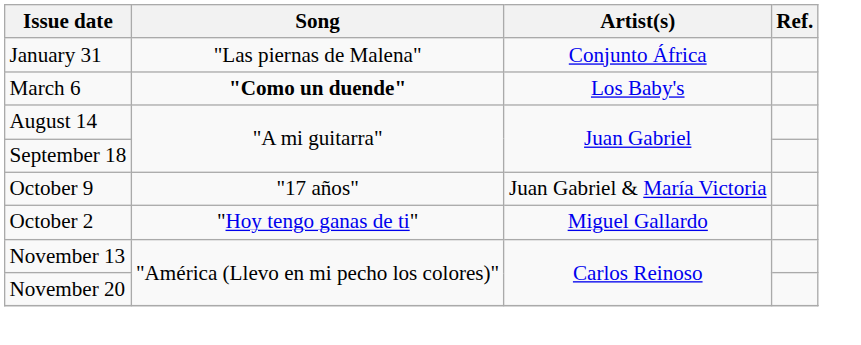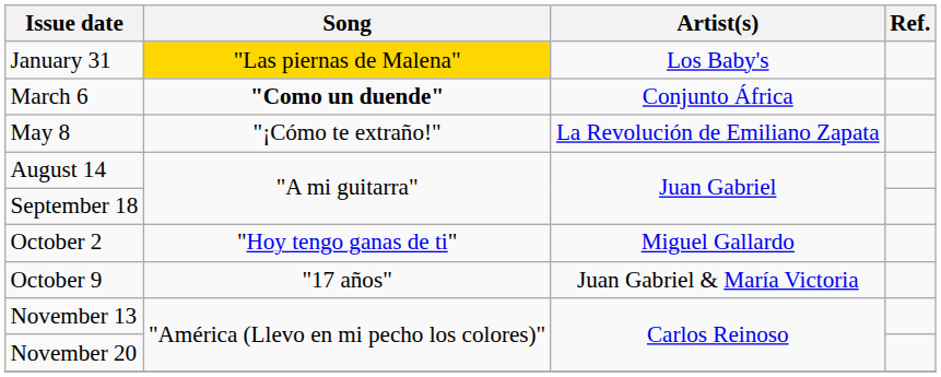January 31 | Song: no background -> gold background
January 31 | Artist(s): Conjunto África -> Los Baby's
March 6 | Artist(s): Los Baby's -> Conjunto África
+ row: May 8 | "¡Cómo te extraño!" | La Revolución de Emiliano Zapata
rows swapped: October 2 <-> October 9
